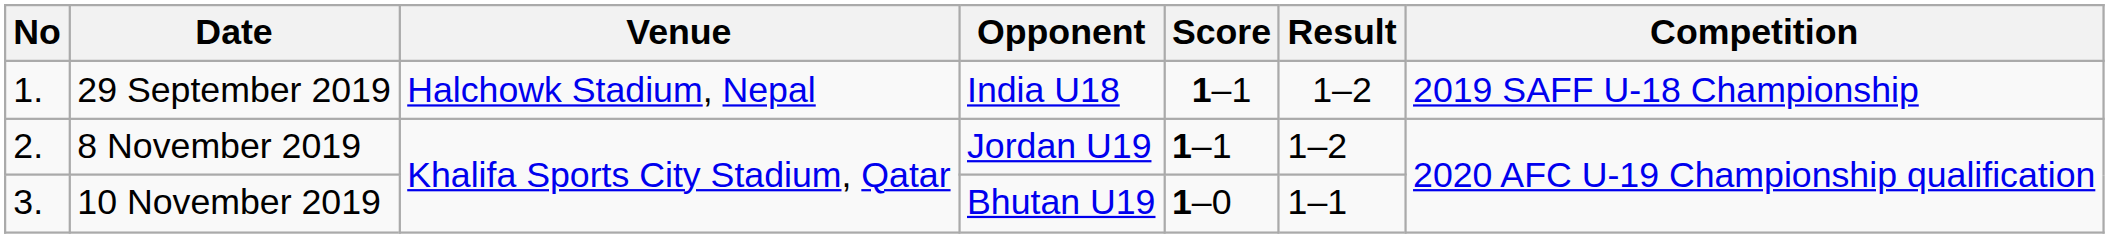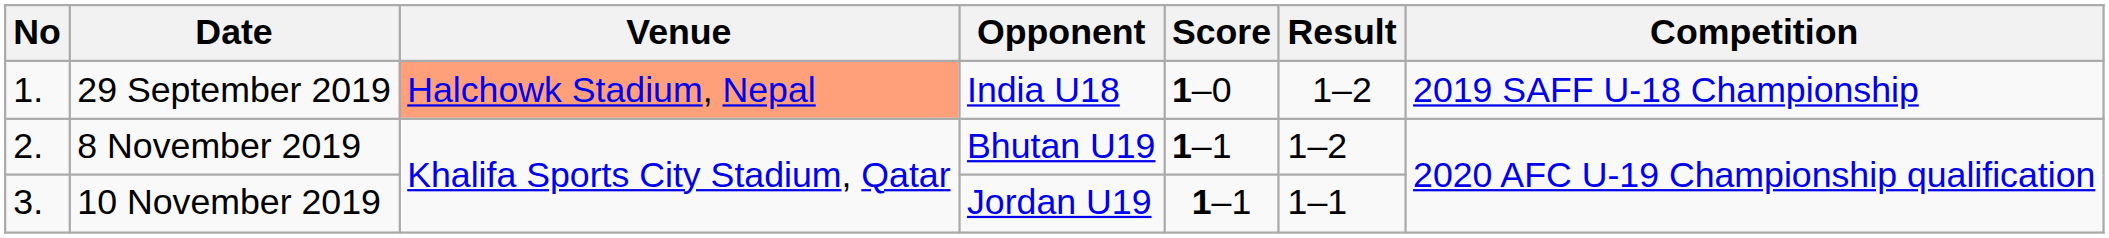29 September 2019 | Venue: no background -> lightsalmon background
29 September 2019 | Score: 1–1 -> 1–0
8 November 2019 | Opponent: Jordan U19 -> Bhutan U19
10 November 2019 | Opponent: Bhutan U19 -> Jordan U19
10 November 2019 | Score: 1–0 -> 1–1
